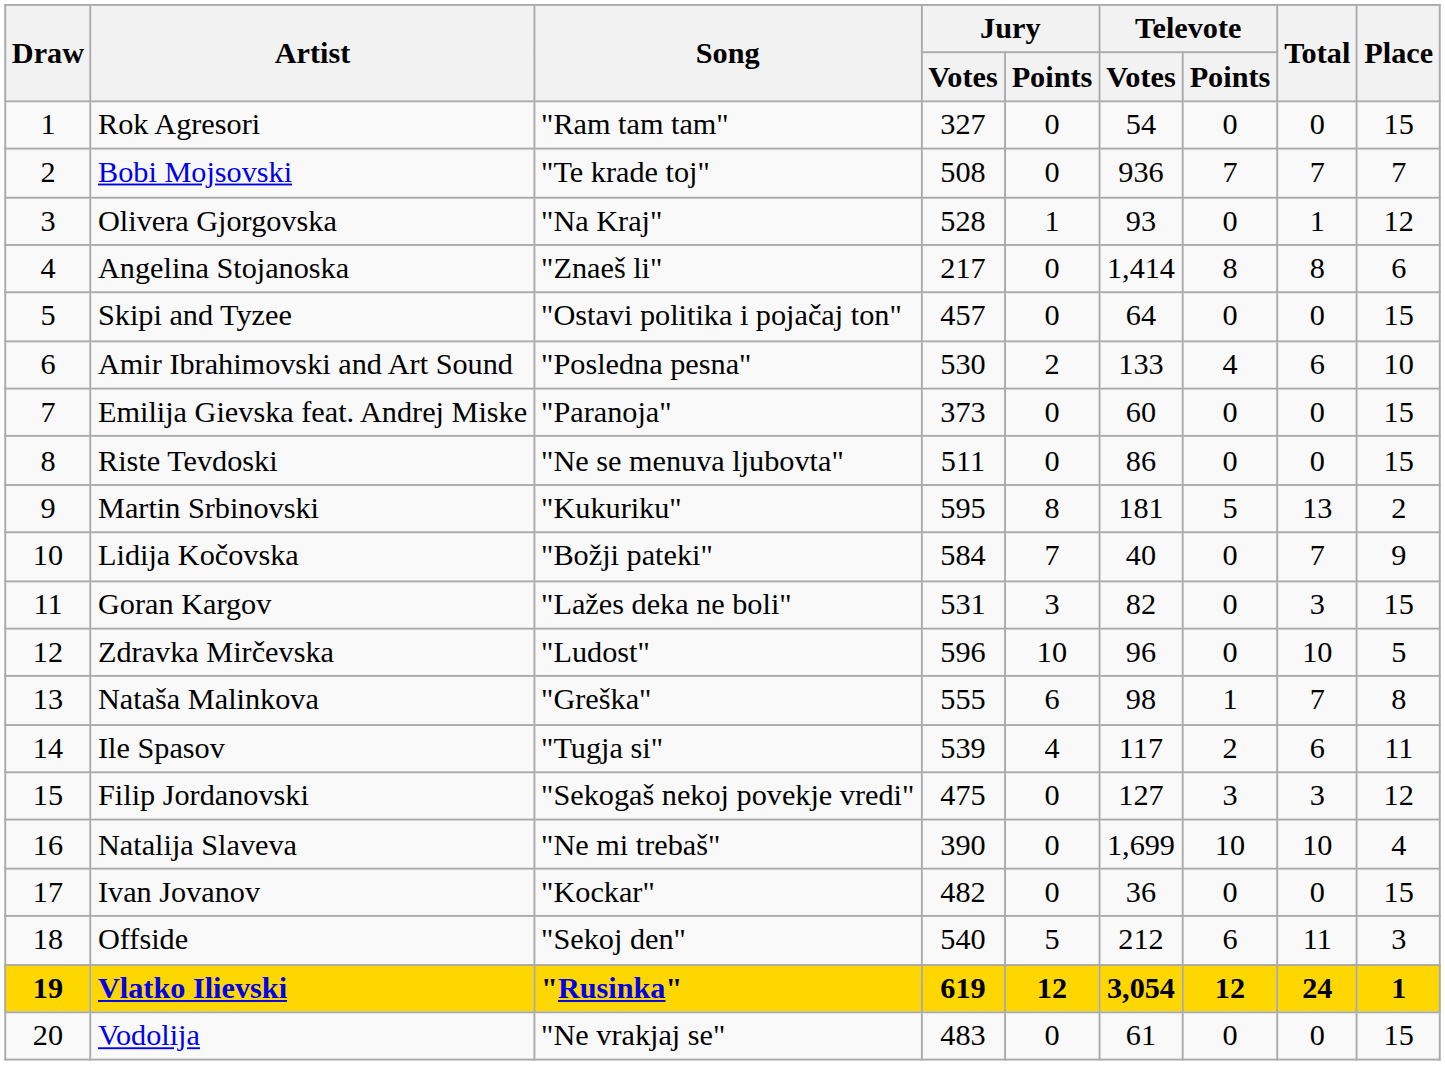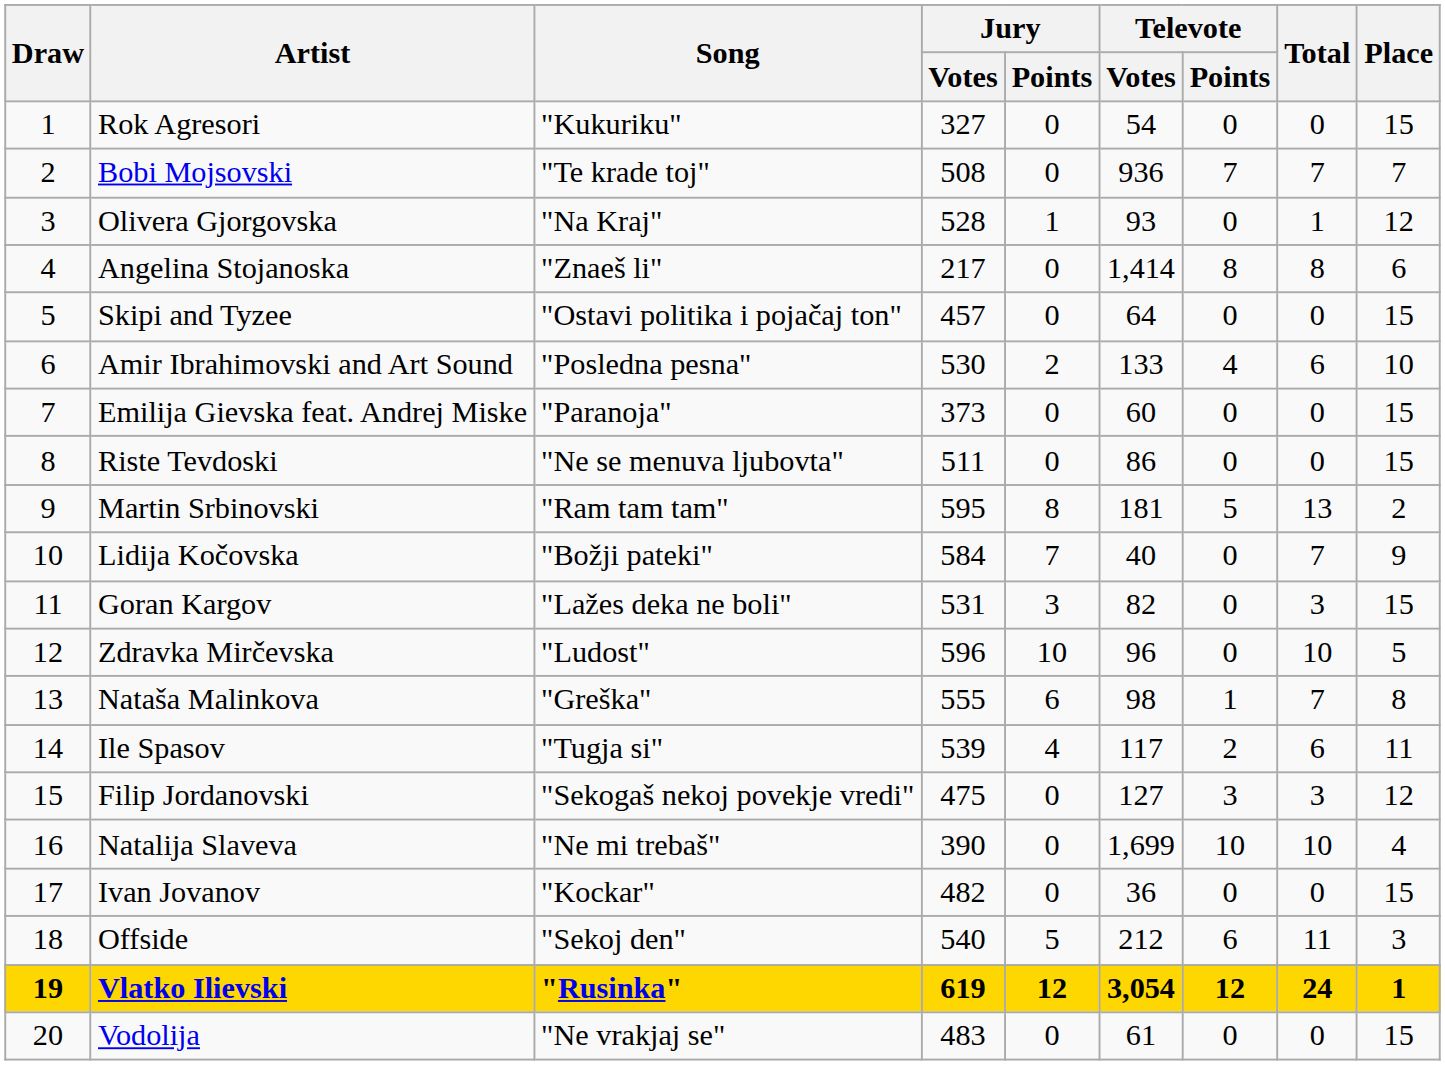Rok Agresori | Song: "Ram tam tam" -> "Kukuriku"
Martin Srbinovski | Song: "Kukuriku" -> "Ram tam tam"
